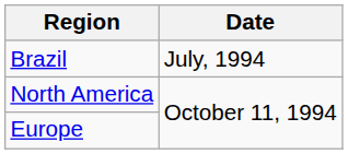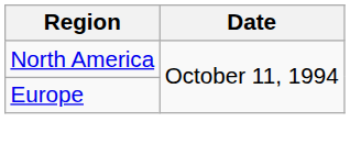- row: Brazil | July, 1994
